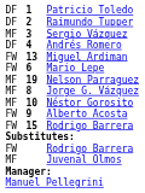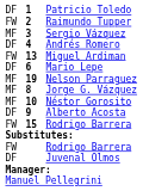Raimundo Tupper | column 1: DF -> FW
Mario Lepe | column 1: FW -> DF
Alberto Acosta | column 1: FW -> DF
Juvenal Olmos | column 1: MF -> DF
